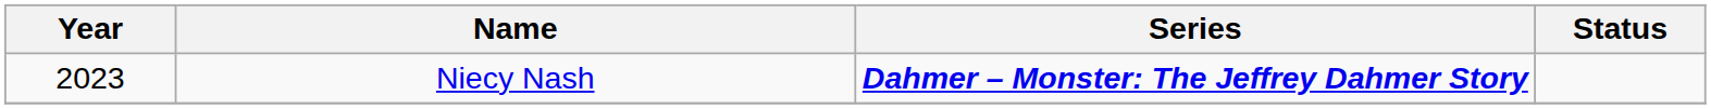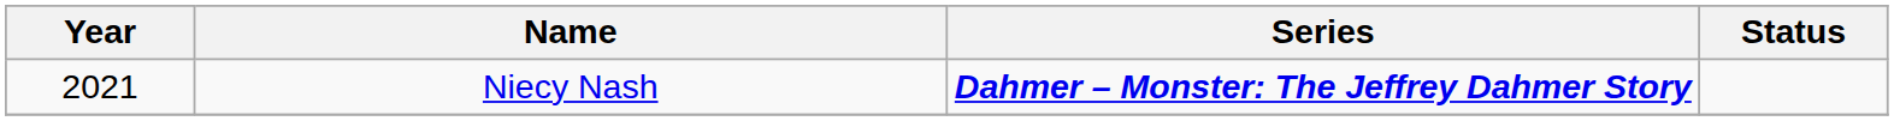Niecy Nash | Year: 2023 -> 2021
